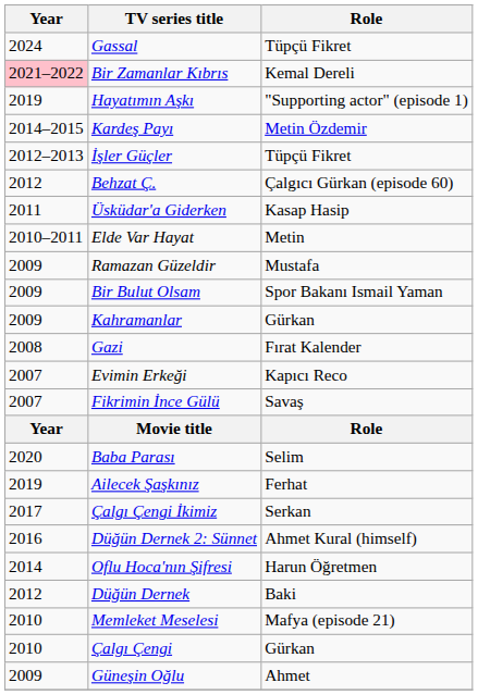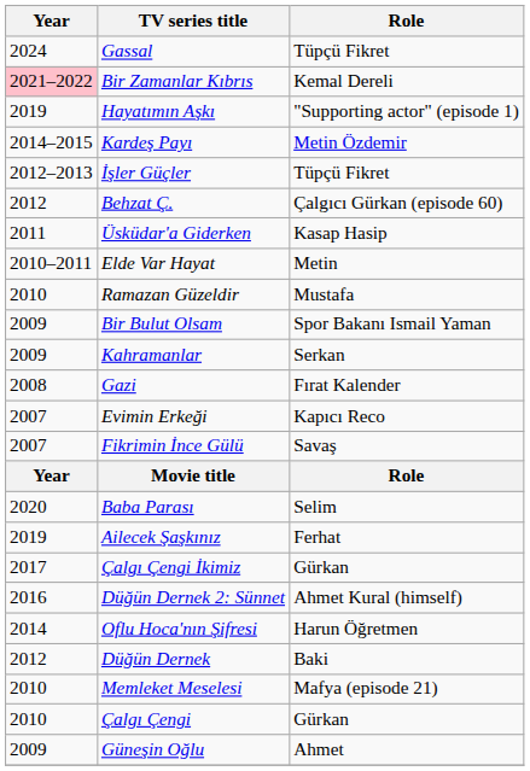Ramazan Güzeldir | Year: 2009 -> 2010
Kahramanlar | Role: Gürkan -> Serkan
Çalgı Çengi İkimiz | Role: Serkan -> Gürkan
